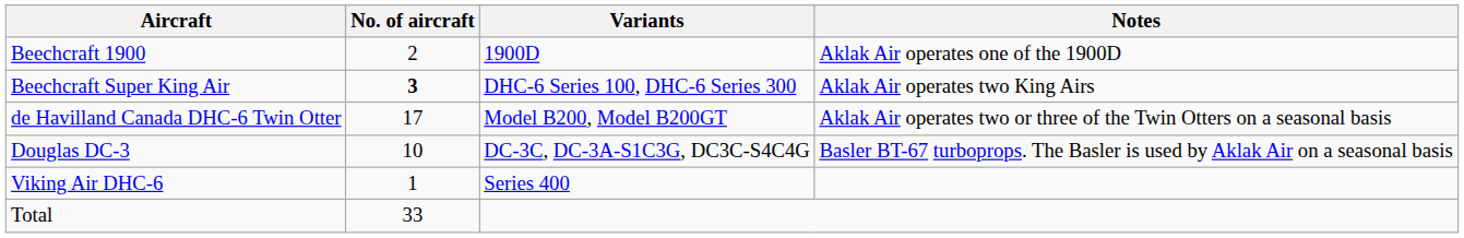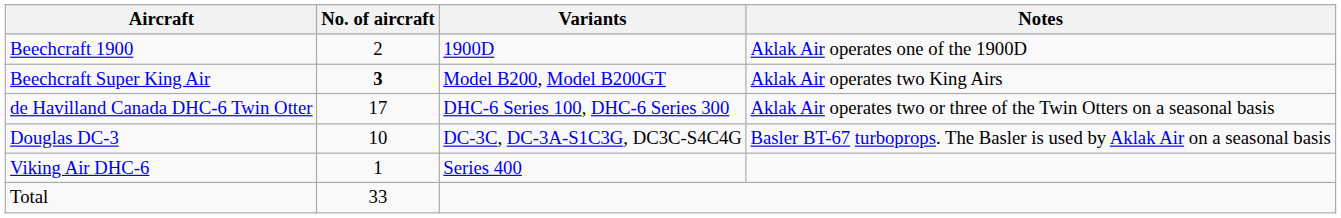Beechcraft Super King Air | Variants: DHC-6 Series 100, DHC-6 Series 300 -> Model B200, Model B200GT
de Havilland Canada DHC-6 Twin Otter | Variants: Model B200, Model B200GT -> DHC-6 Series 100, DHC-6 Series 300
